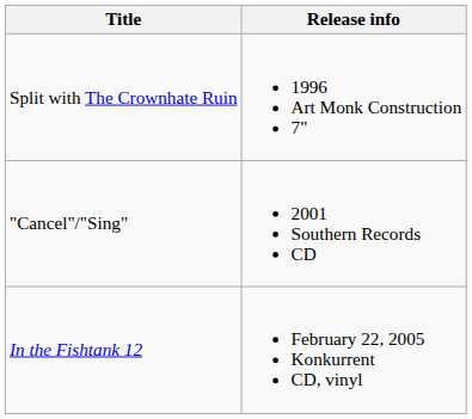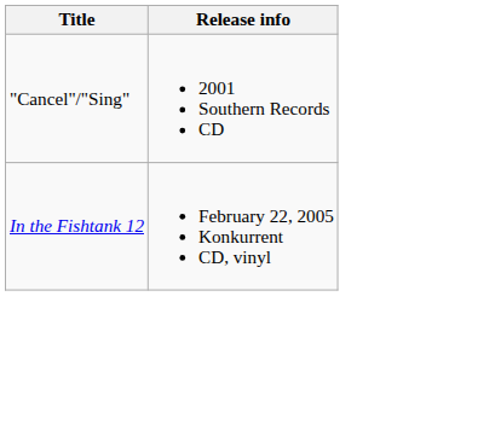- row: Split with The Crownhate Ruin | 1996 Art Monk Construction 7"
